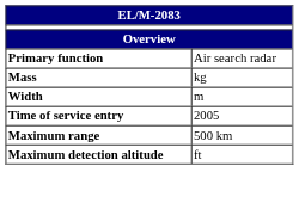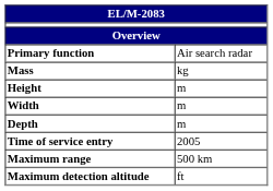+ row: Height | m
+ row: Depth | m
